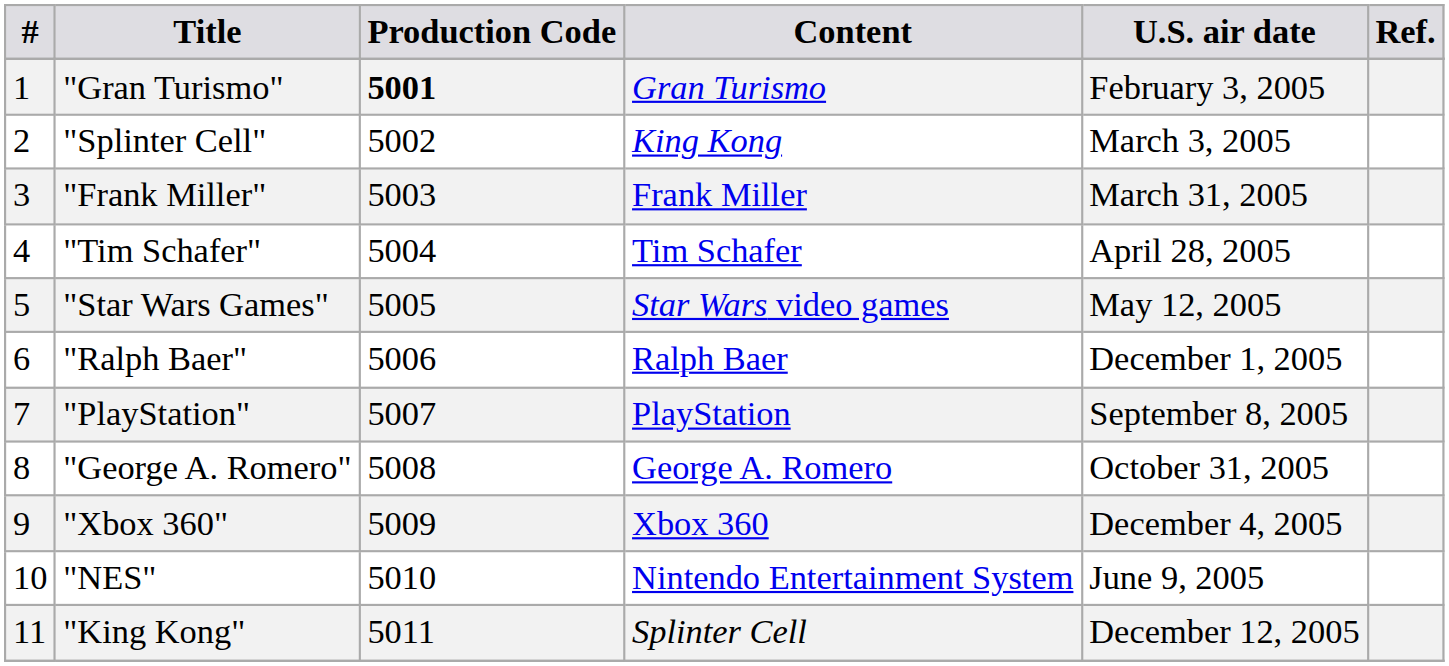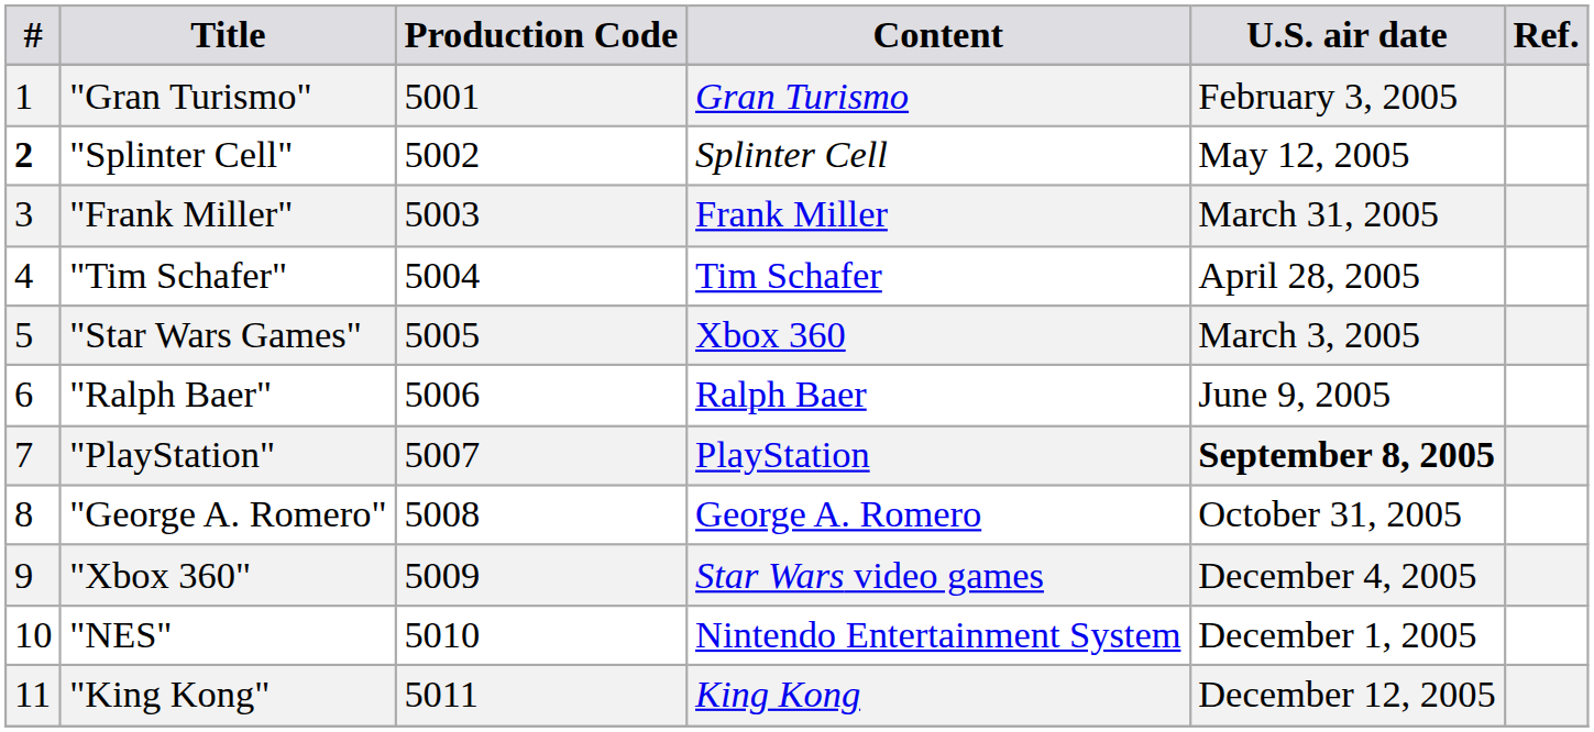"Gran Turismo" | Production Code: bold -> normal
"Splinter Cell" | #: normal -> bold
"Splinter Cell" | Content: King Kong -> Splinter Cell
"Splinter Cell" | U.S. air date: March 3, 2005 -> May 12, 2005
"Star Wars Games" | Content: Star Wars video games -> Xbox 360
"Star Wars Games" | U.S. air date: May 12, 2005 -> March 3, 2005
"Ralph Baer" | U.S. air date: December 1, 2005 -> June 9, 2005
"PlayStation" | U.S. air date: normal -> bold
"Xbox 360" | Content: Xbox 360 -> Star Wars video games
"NES" | U.S. air date: June 9, 2005 -> December 1, 2005
"King Kong" | Content: Splinter Cell -> King Kong
